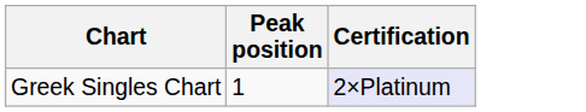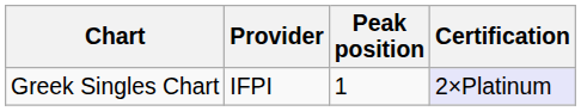+ column: Provider | IFPI
